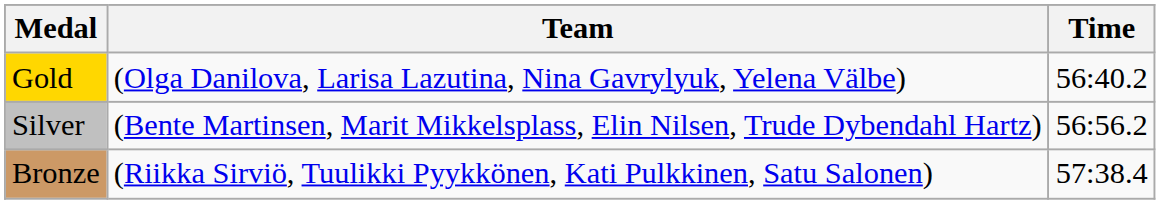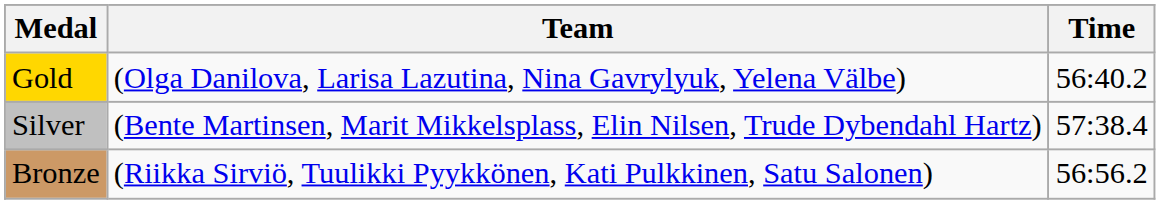Silver | Time: 56:56.2 -> 57:38.4
Bronze | Time: 57:38.4 -> 56:56.2
